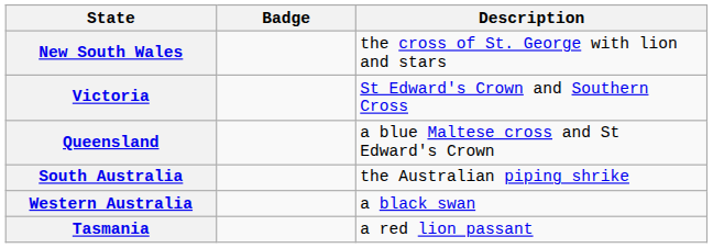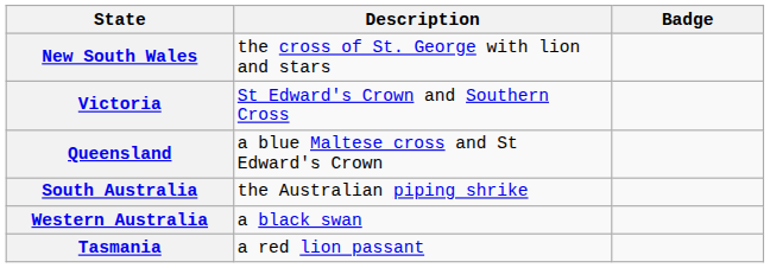columns swapped: Badge <-> Description
